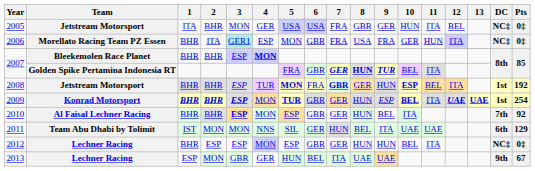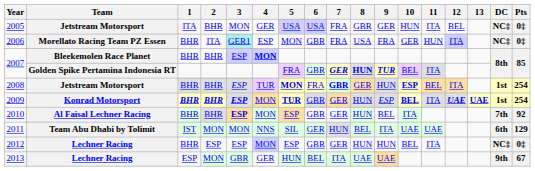2008 | Pts: 192 -> 254
